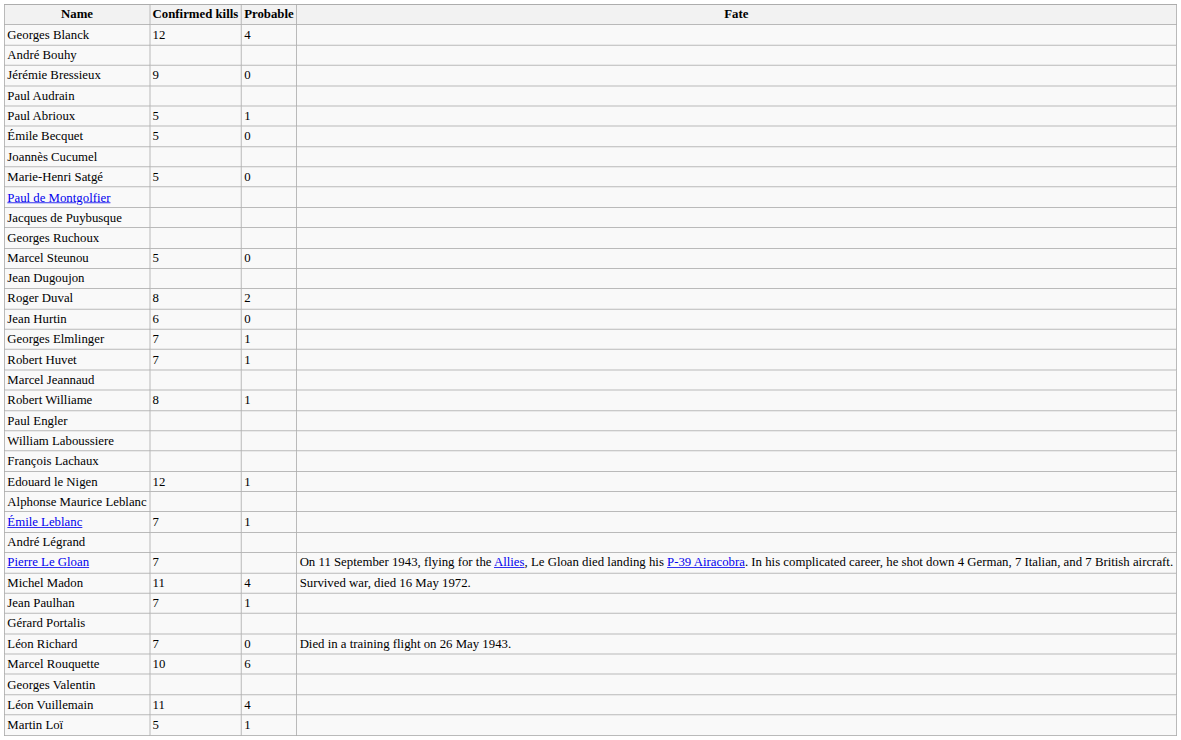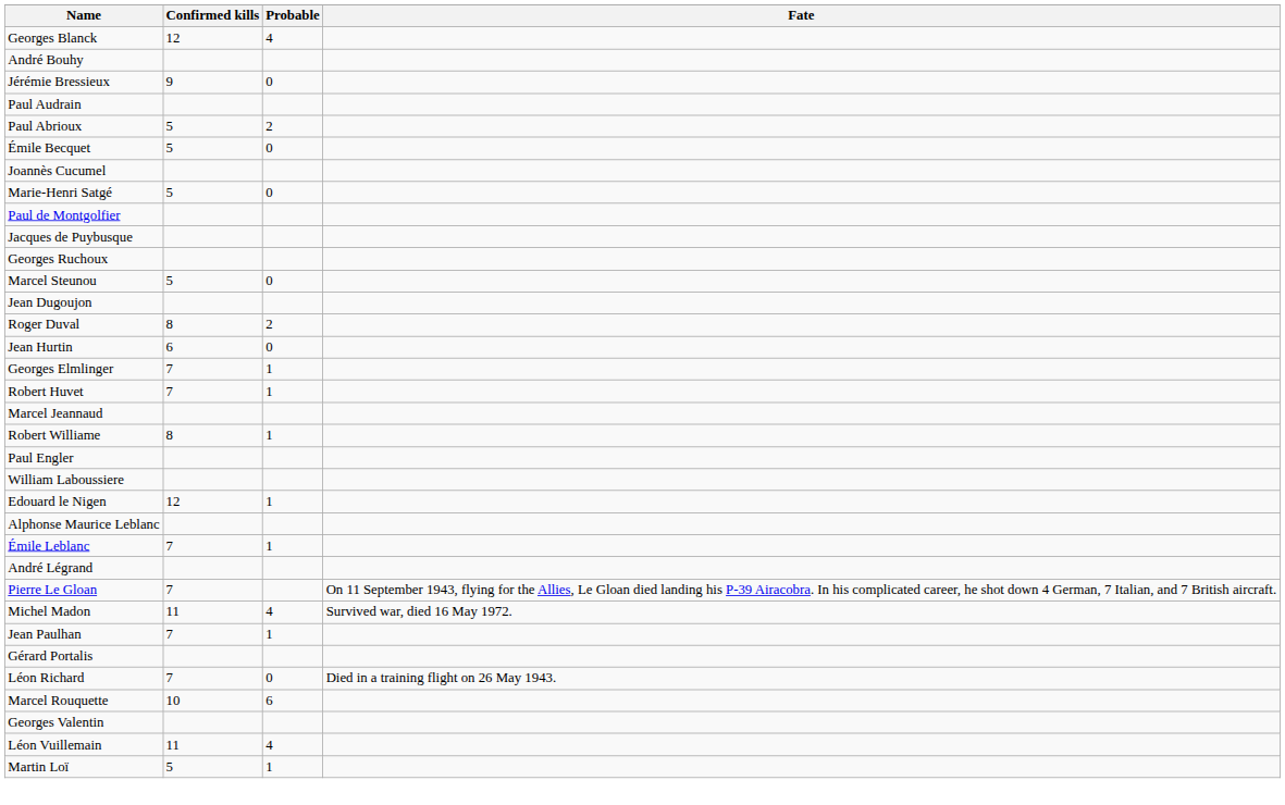Paul Abrioux | Probable: 1 -> 2
- row: François Lachaux
